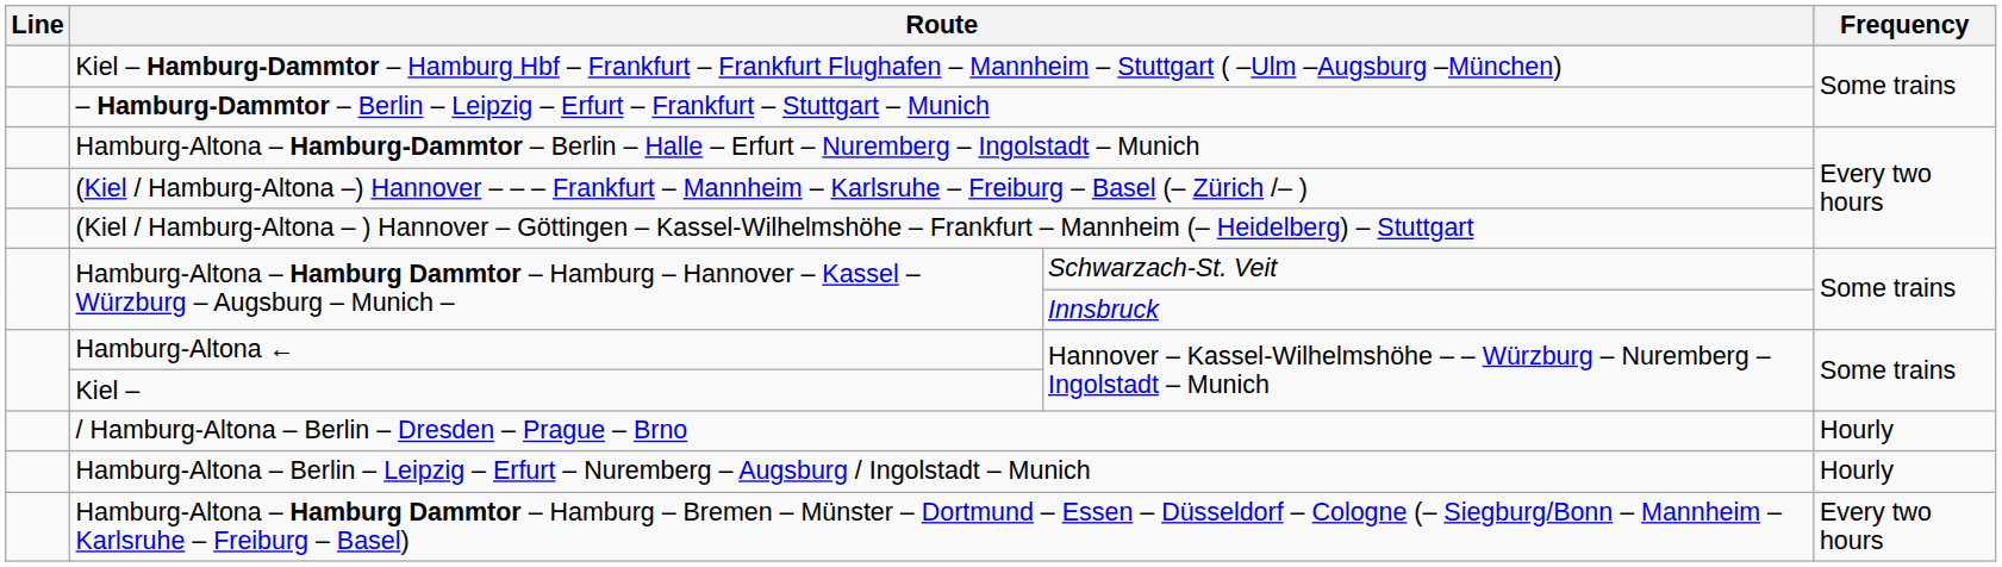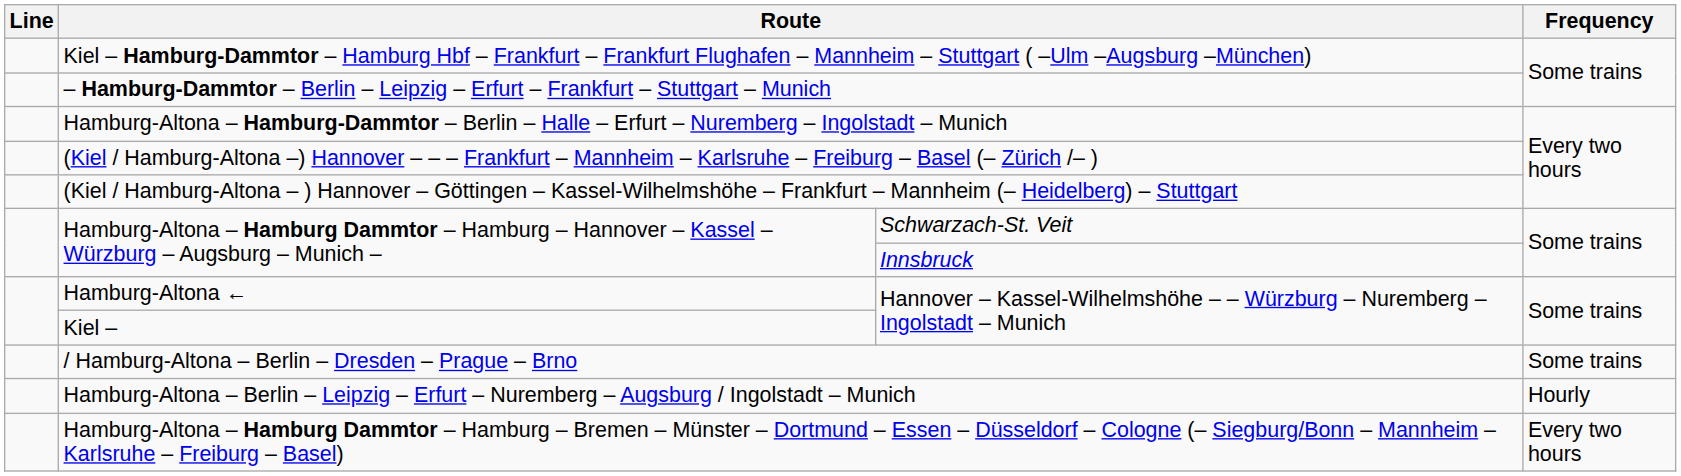/ Hamburg-Altona – Berlin – Dresden – Prague – Brno | Frequency: Hourly -> Some trains
